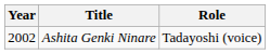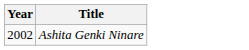- column: Role | Tadayoshi (voice)
